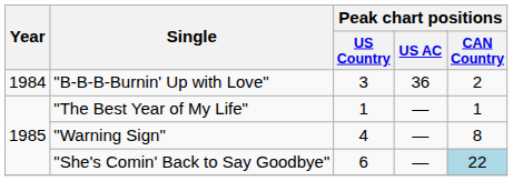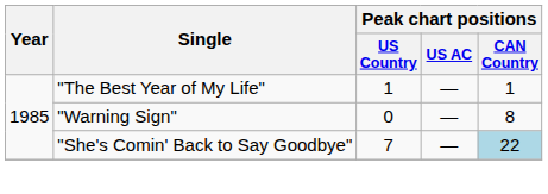- row: 1984 | "B-B-B-Burnin' Up with Love" | 3 | 36 | 2
"Warning Sign" | Peak chart positions / US Country: 4 -> 0
"She's Comin' Back to Say Goodbye" | Peak chart positions / US Country: 6 -> 7
